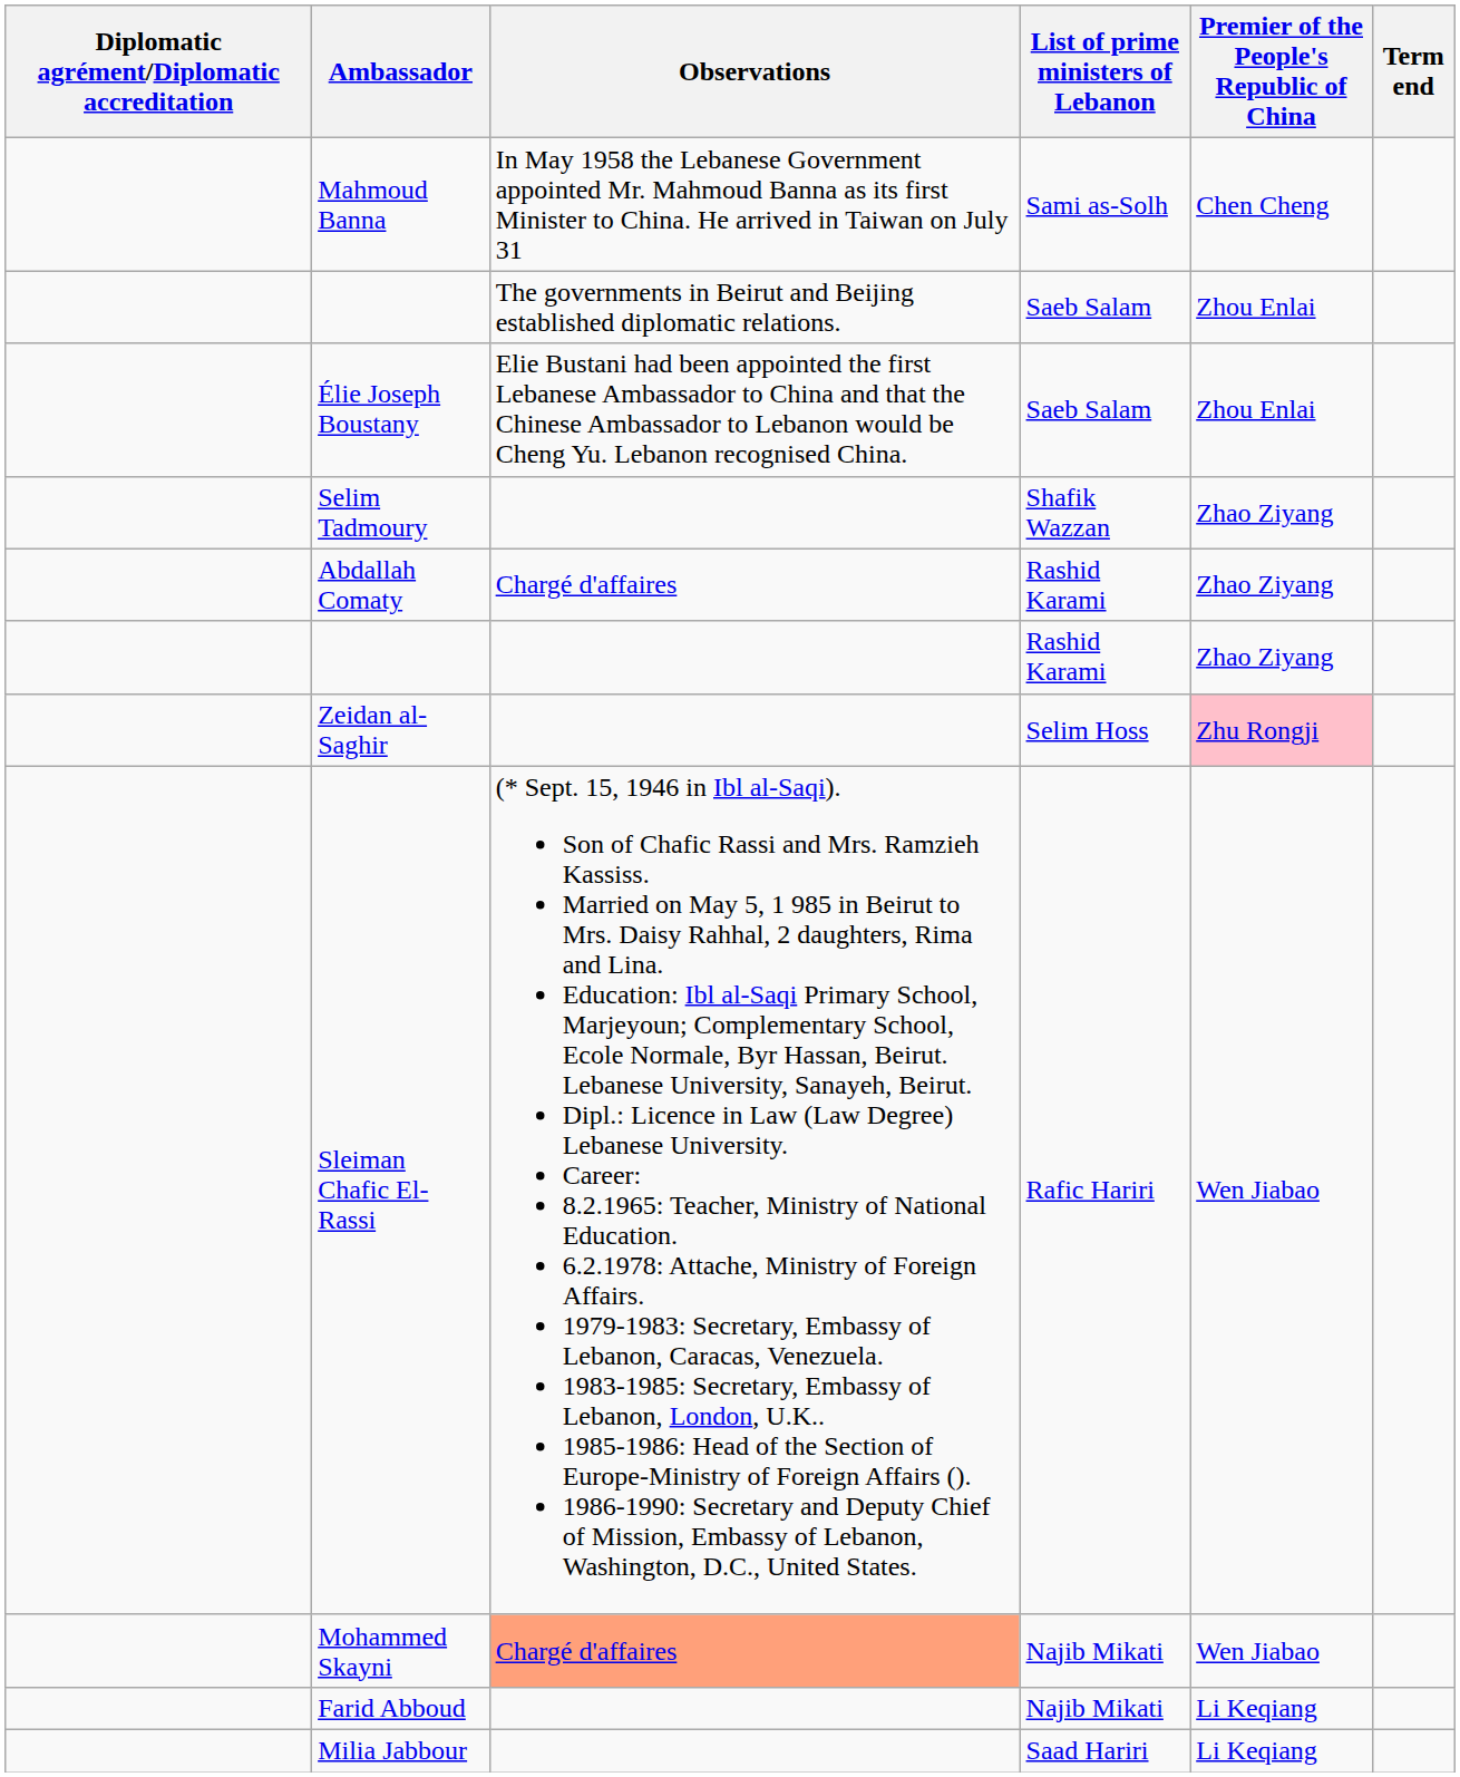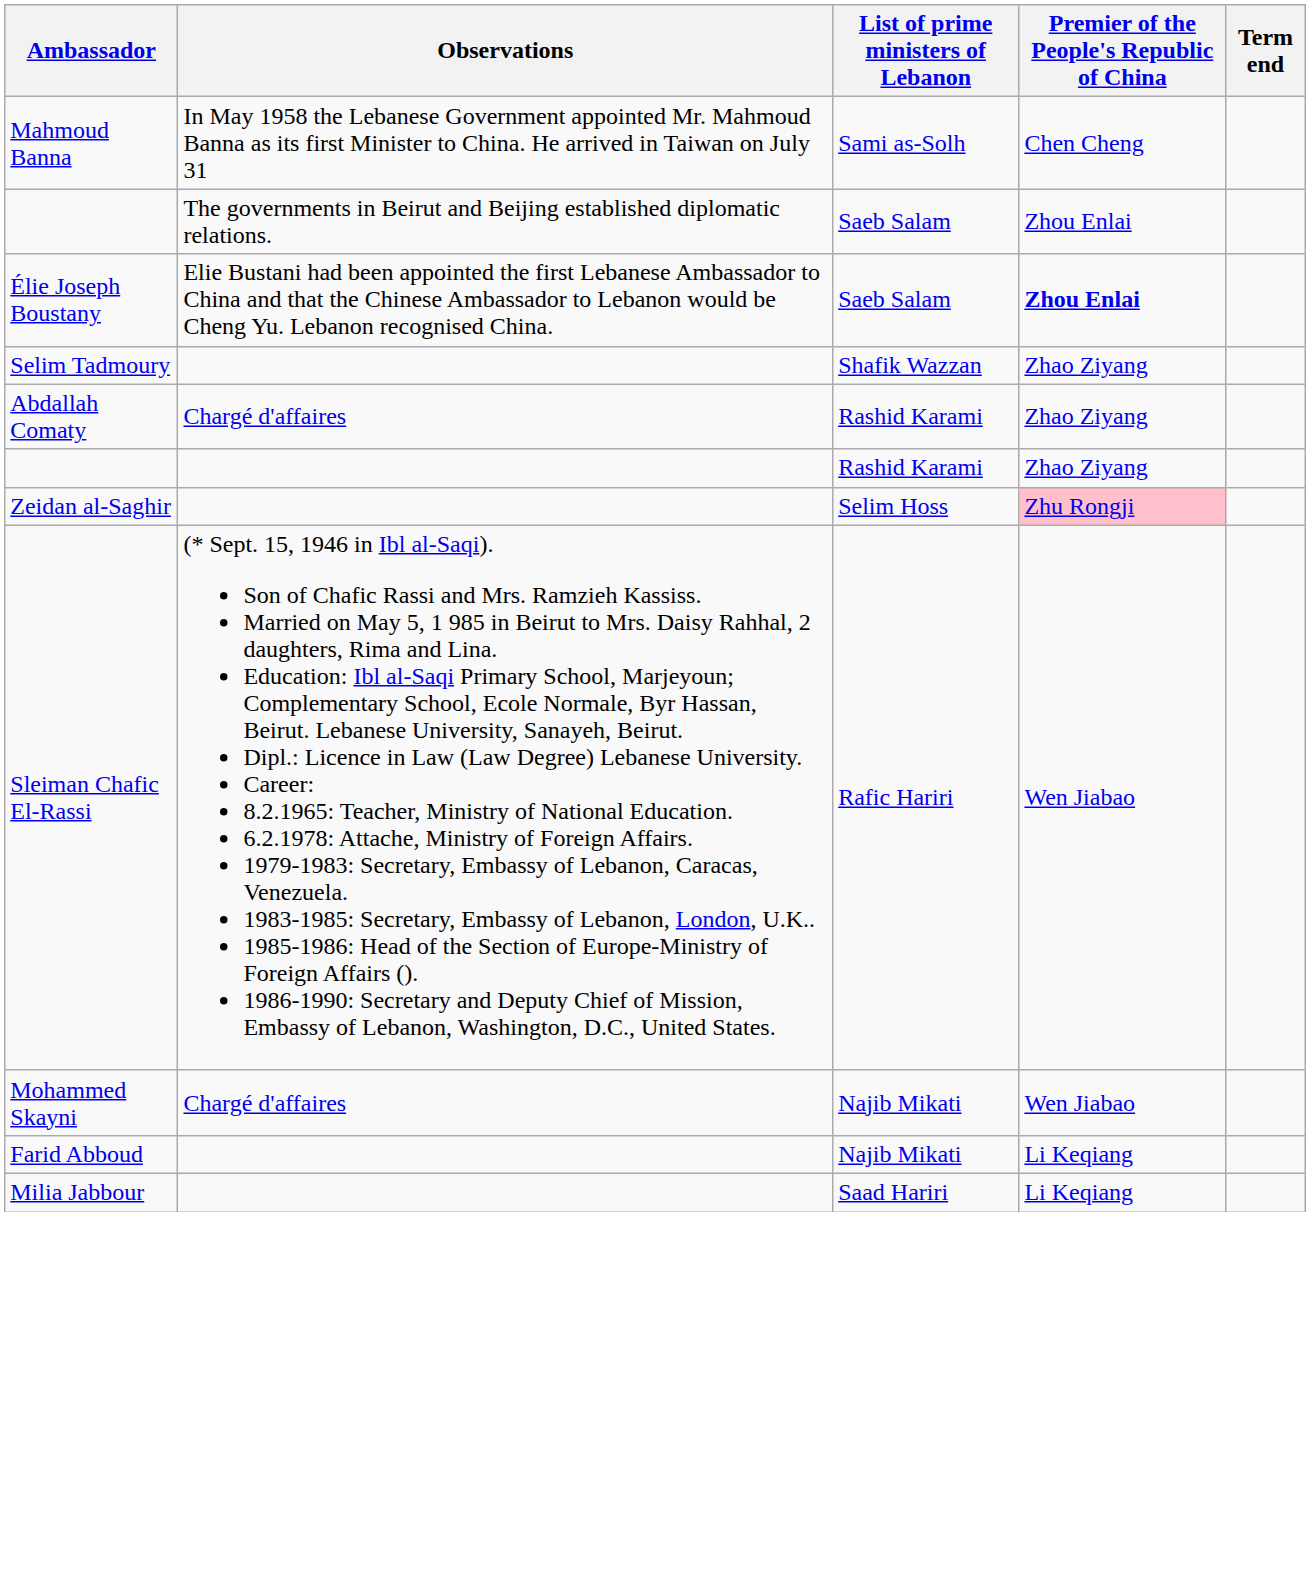- column: Diplomatic agrément/Diplomatic accreditation
Élie Joseph Boustany | Premier of the People's Republic of China: normal -> bold
Mohammed Skayni | Observations: lightsalmon background -> no background
